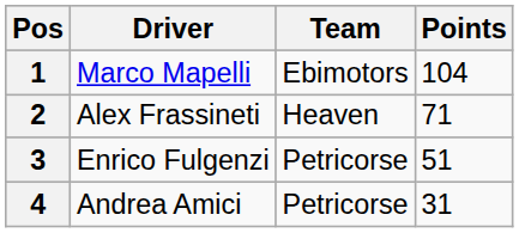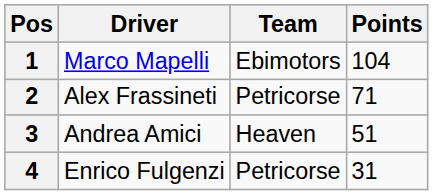2 | Team: Heaven -> Petricorse
3 | Driver: Enrico Fulgenzi -> Andrea Amici
3 | Team: Petricorse -> Heaven
4 | Driver: Andrea Amici -> Enrico Fulgenzi
